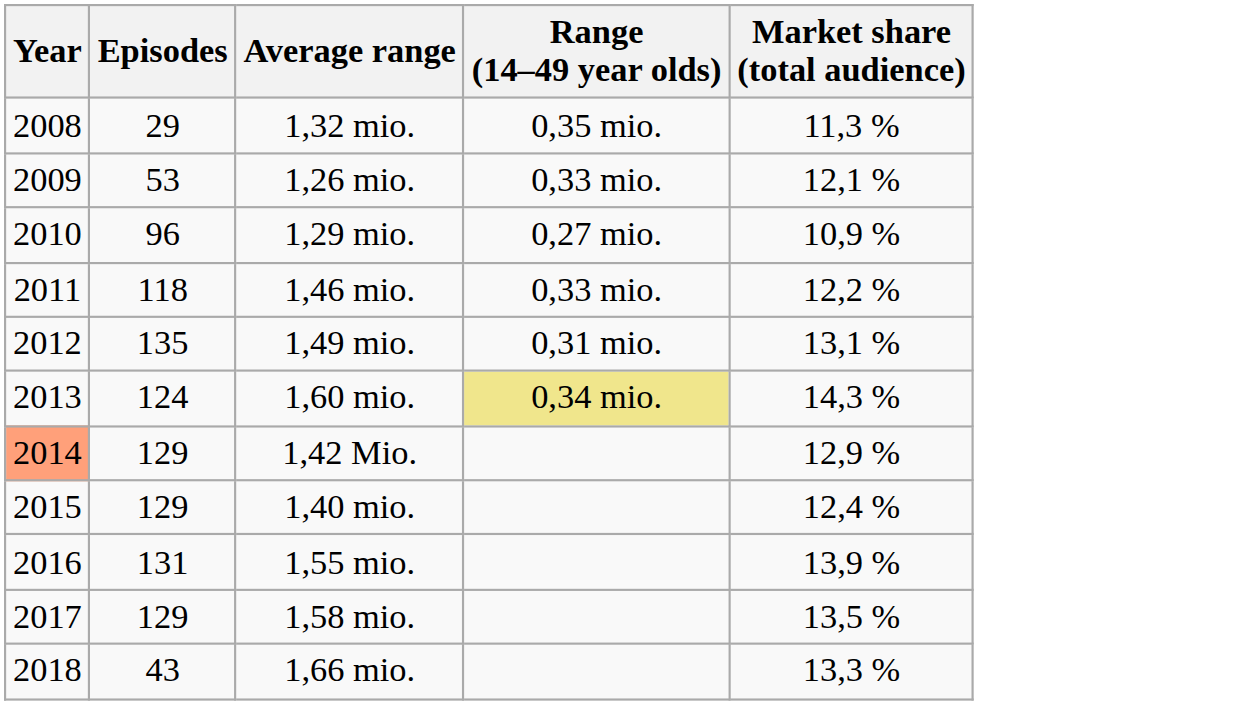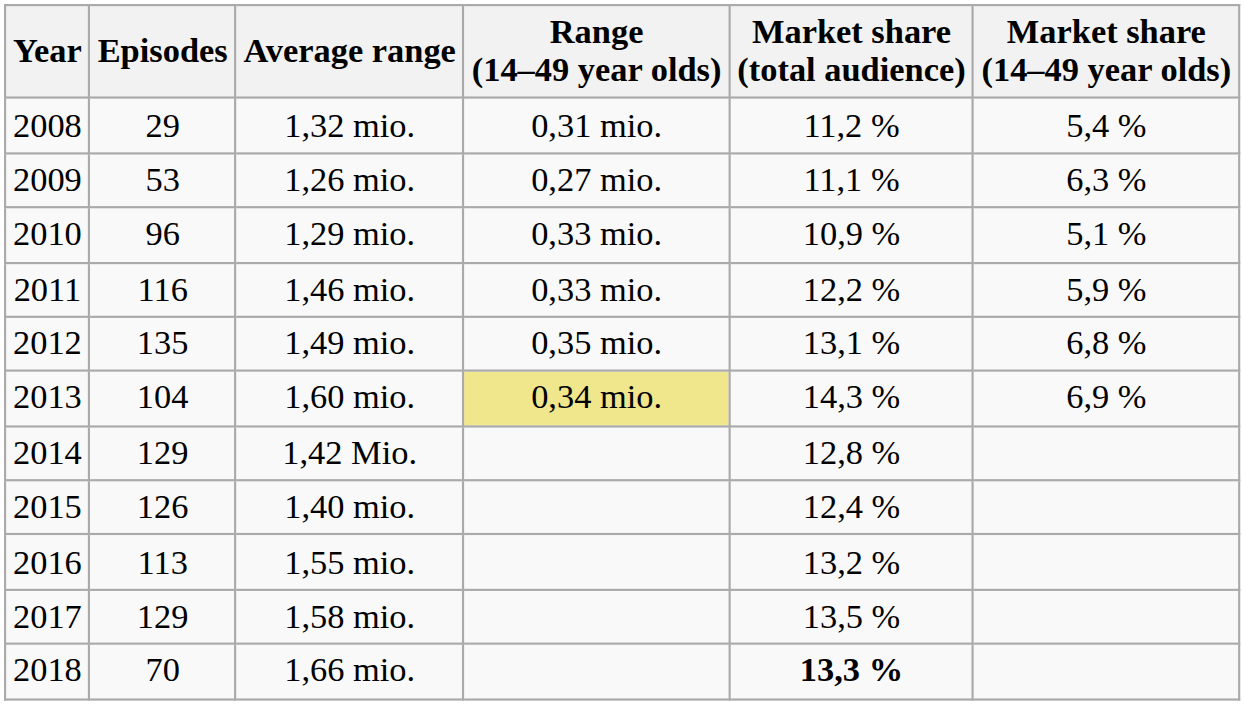+ column: Market share (14–49 year olds) | 5,4 % | 6,3 % | 5,1 % | 5,9 % | 6,8 % | 6,9 %
1,32 mio. | Range (14–49 year olds): 0,35 mio. -> 0,31 mio.
1,32 mio. | Market share (total audience): 11,3 % -> 11,2 %
1,26 mio. | Range (14–49 year olds): 0,33 mio. -> 0,27 mio.
1,26 mio. | Market share (total audience): 12,1 % -> 11,1 %
1,29 mio. | Range (14–49 year olds): 0,27 mio. -> 0,33 mio.
1,46 mio. | Episodes: 118 -> 116
1,49 mio. | Range (14–49 year olds): 0,31 mio. -> 0,35 mio.
1,60 mio. | Episodes: 124 -> 104
1,42 Mio. | Year: lightsalmon background -> no background
1,42 Mio. | Market share (total audience): 12,9 % -> 12,8 %
1,40 mio. | Episodes: 129 -> 126
1,55 mio. | Episodes: 131 -> 113
1,55 mio. | Market share (total audience): 13,9 % -> 13,2 %
1,66 mio. | Episodes: 43 -> 70
1,66 mio. | Market share (total audience): normal -> bold
